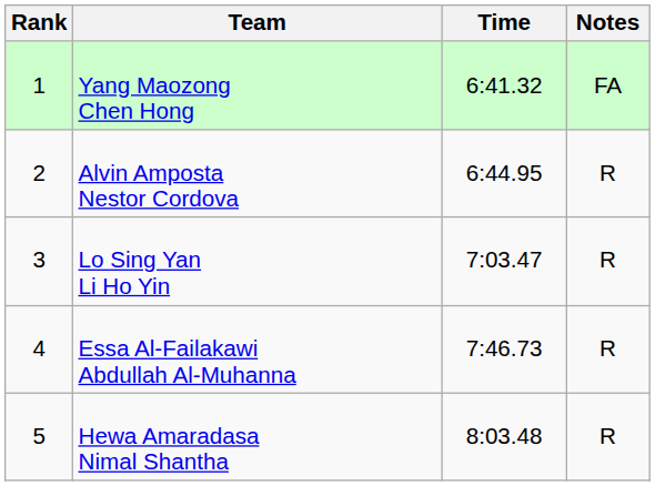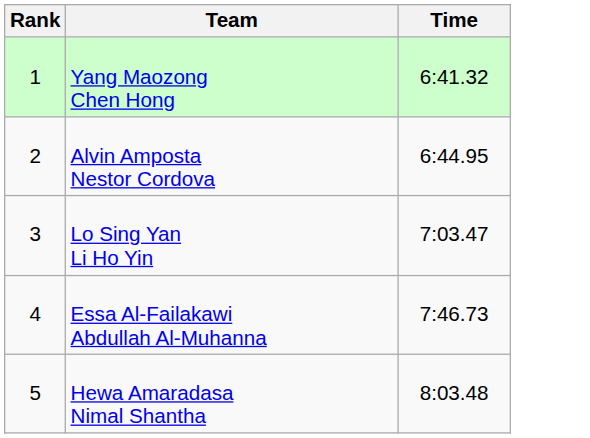- column: Notes | FA | R | R | R | R
